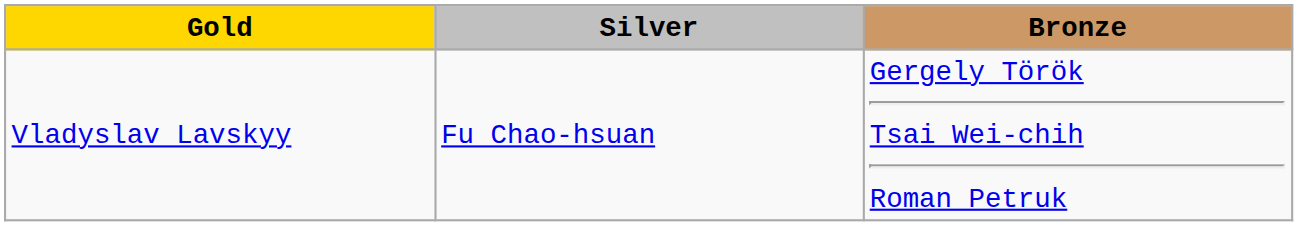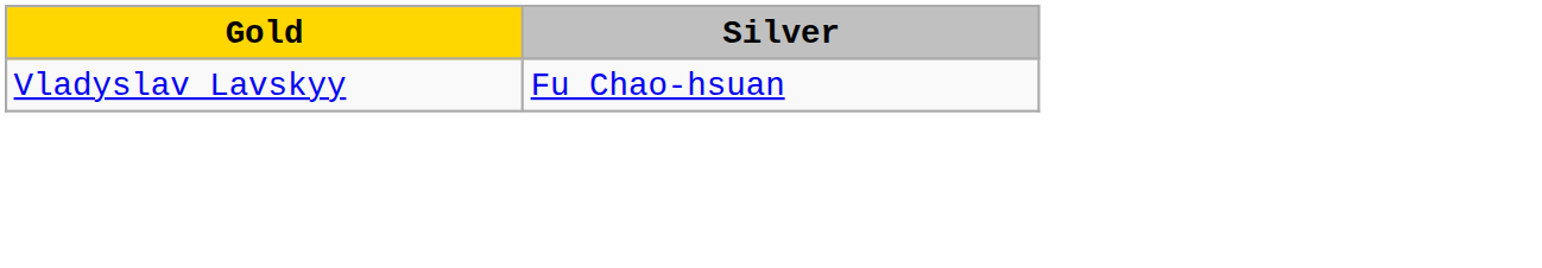- column: Bronze | Gergely Török Tsai Wei-chih Roman Petruk
